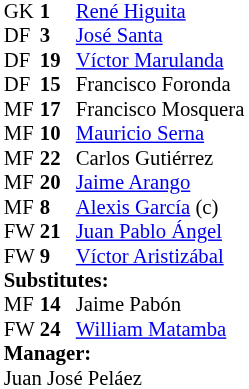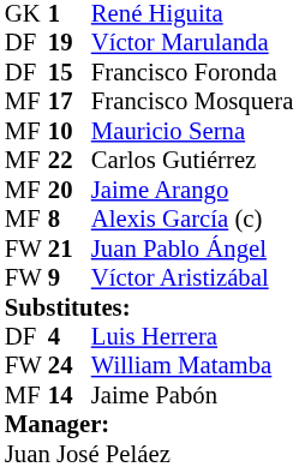- row: DF | 3 | José Santa
+ row: DF | 4 | Luis Herrera
rows swapped: William Matamba <-> Jaime Pabón
